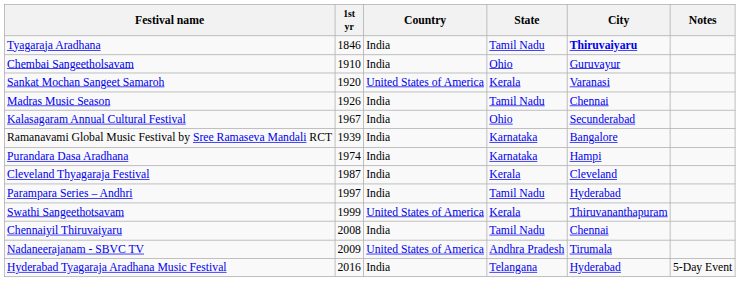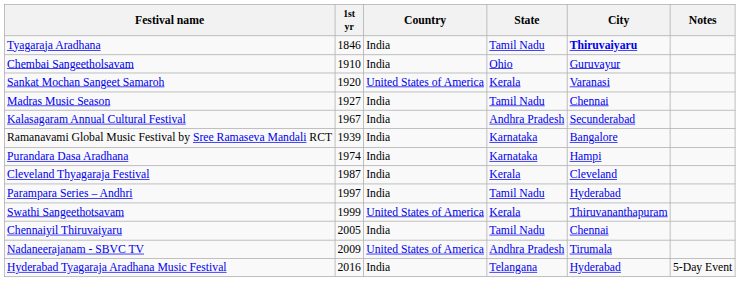Madras Music Season | 1st yr: 1926 -> 1927
Kalasagaram Annual Cultural Festival | State: Ohio -> Andhra Pradesh
Chennaiyil Thiruvaiyaru | 1st yr: 2008 -> 2005
